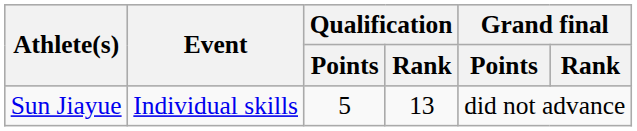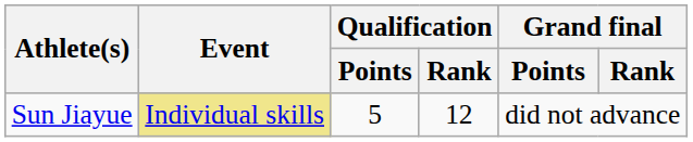Sun Jiayue | Event: no background -> khaki background
Sun Jiayue | Qualification / Rank: 13 -> 12
